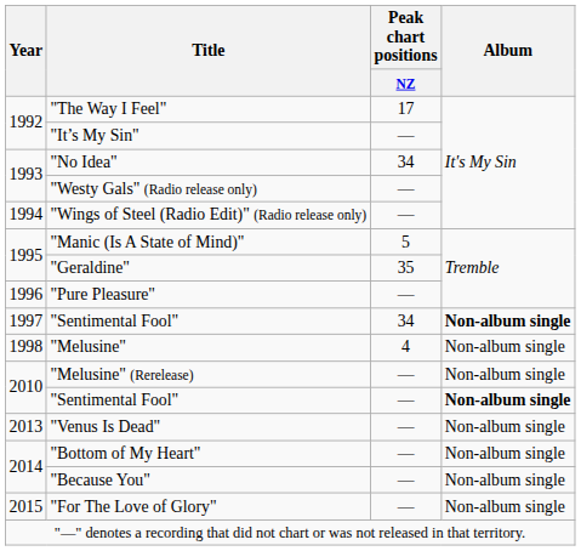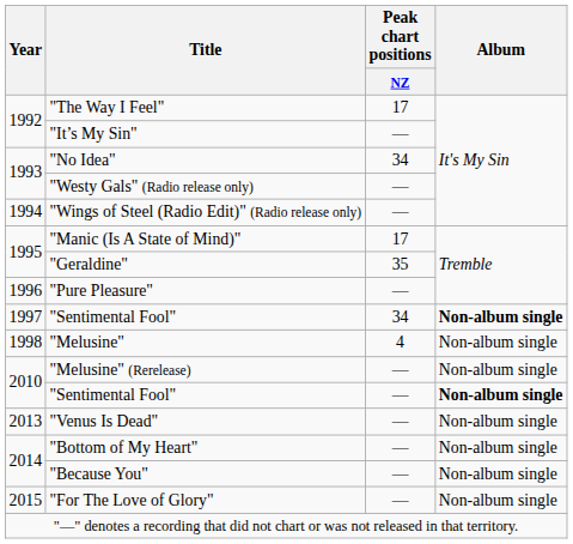"Manic (Is A State of Mind)" | Peak chart positions / NZ: 5 -> 17
